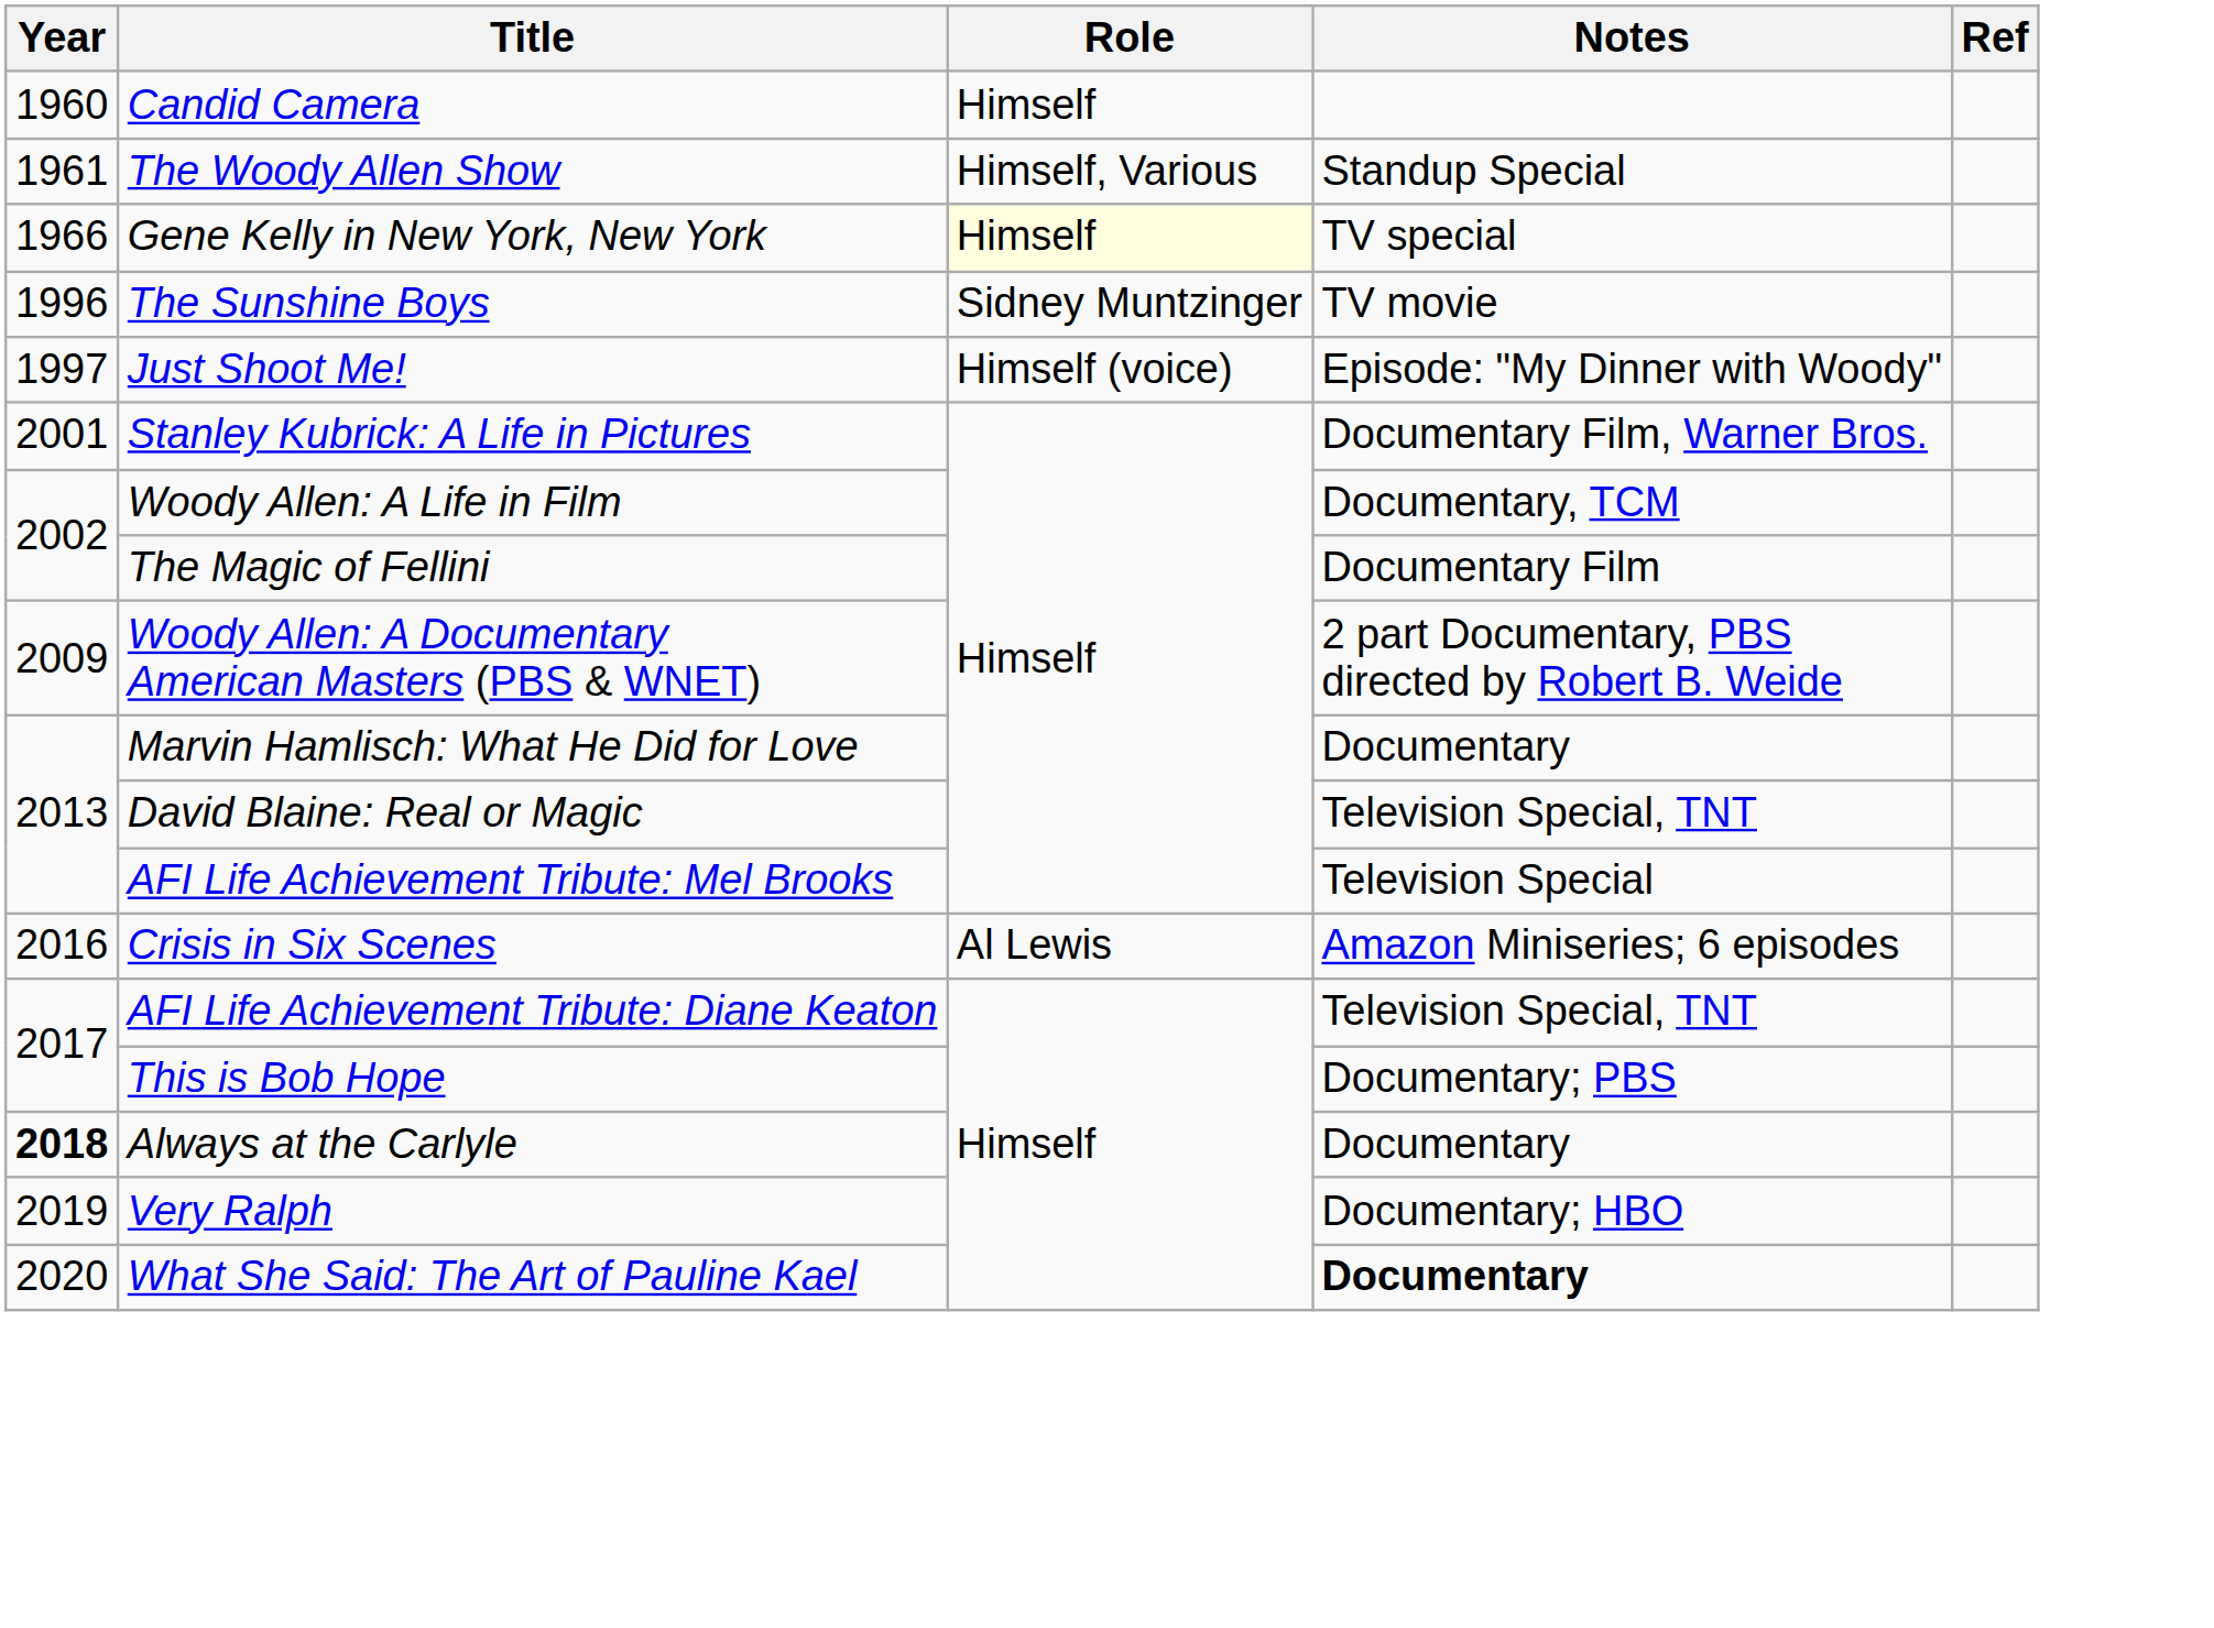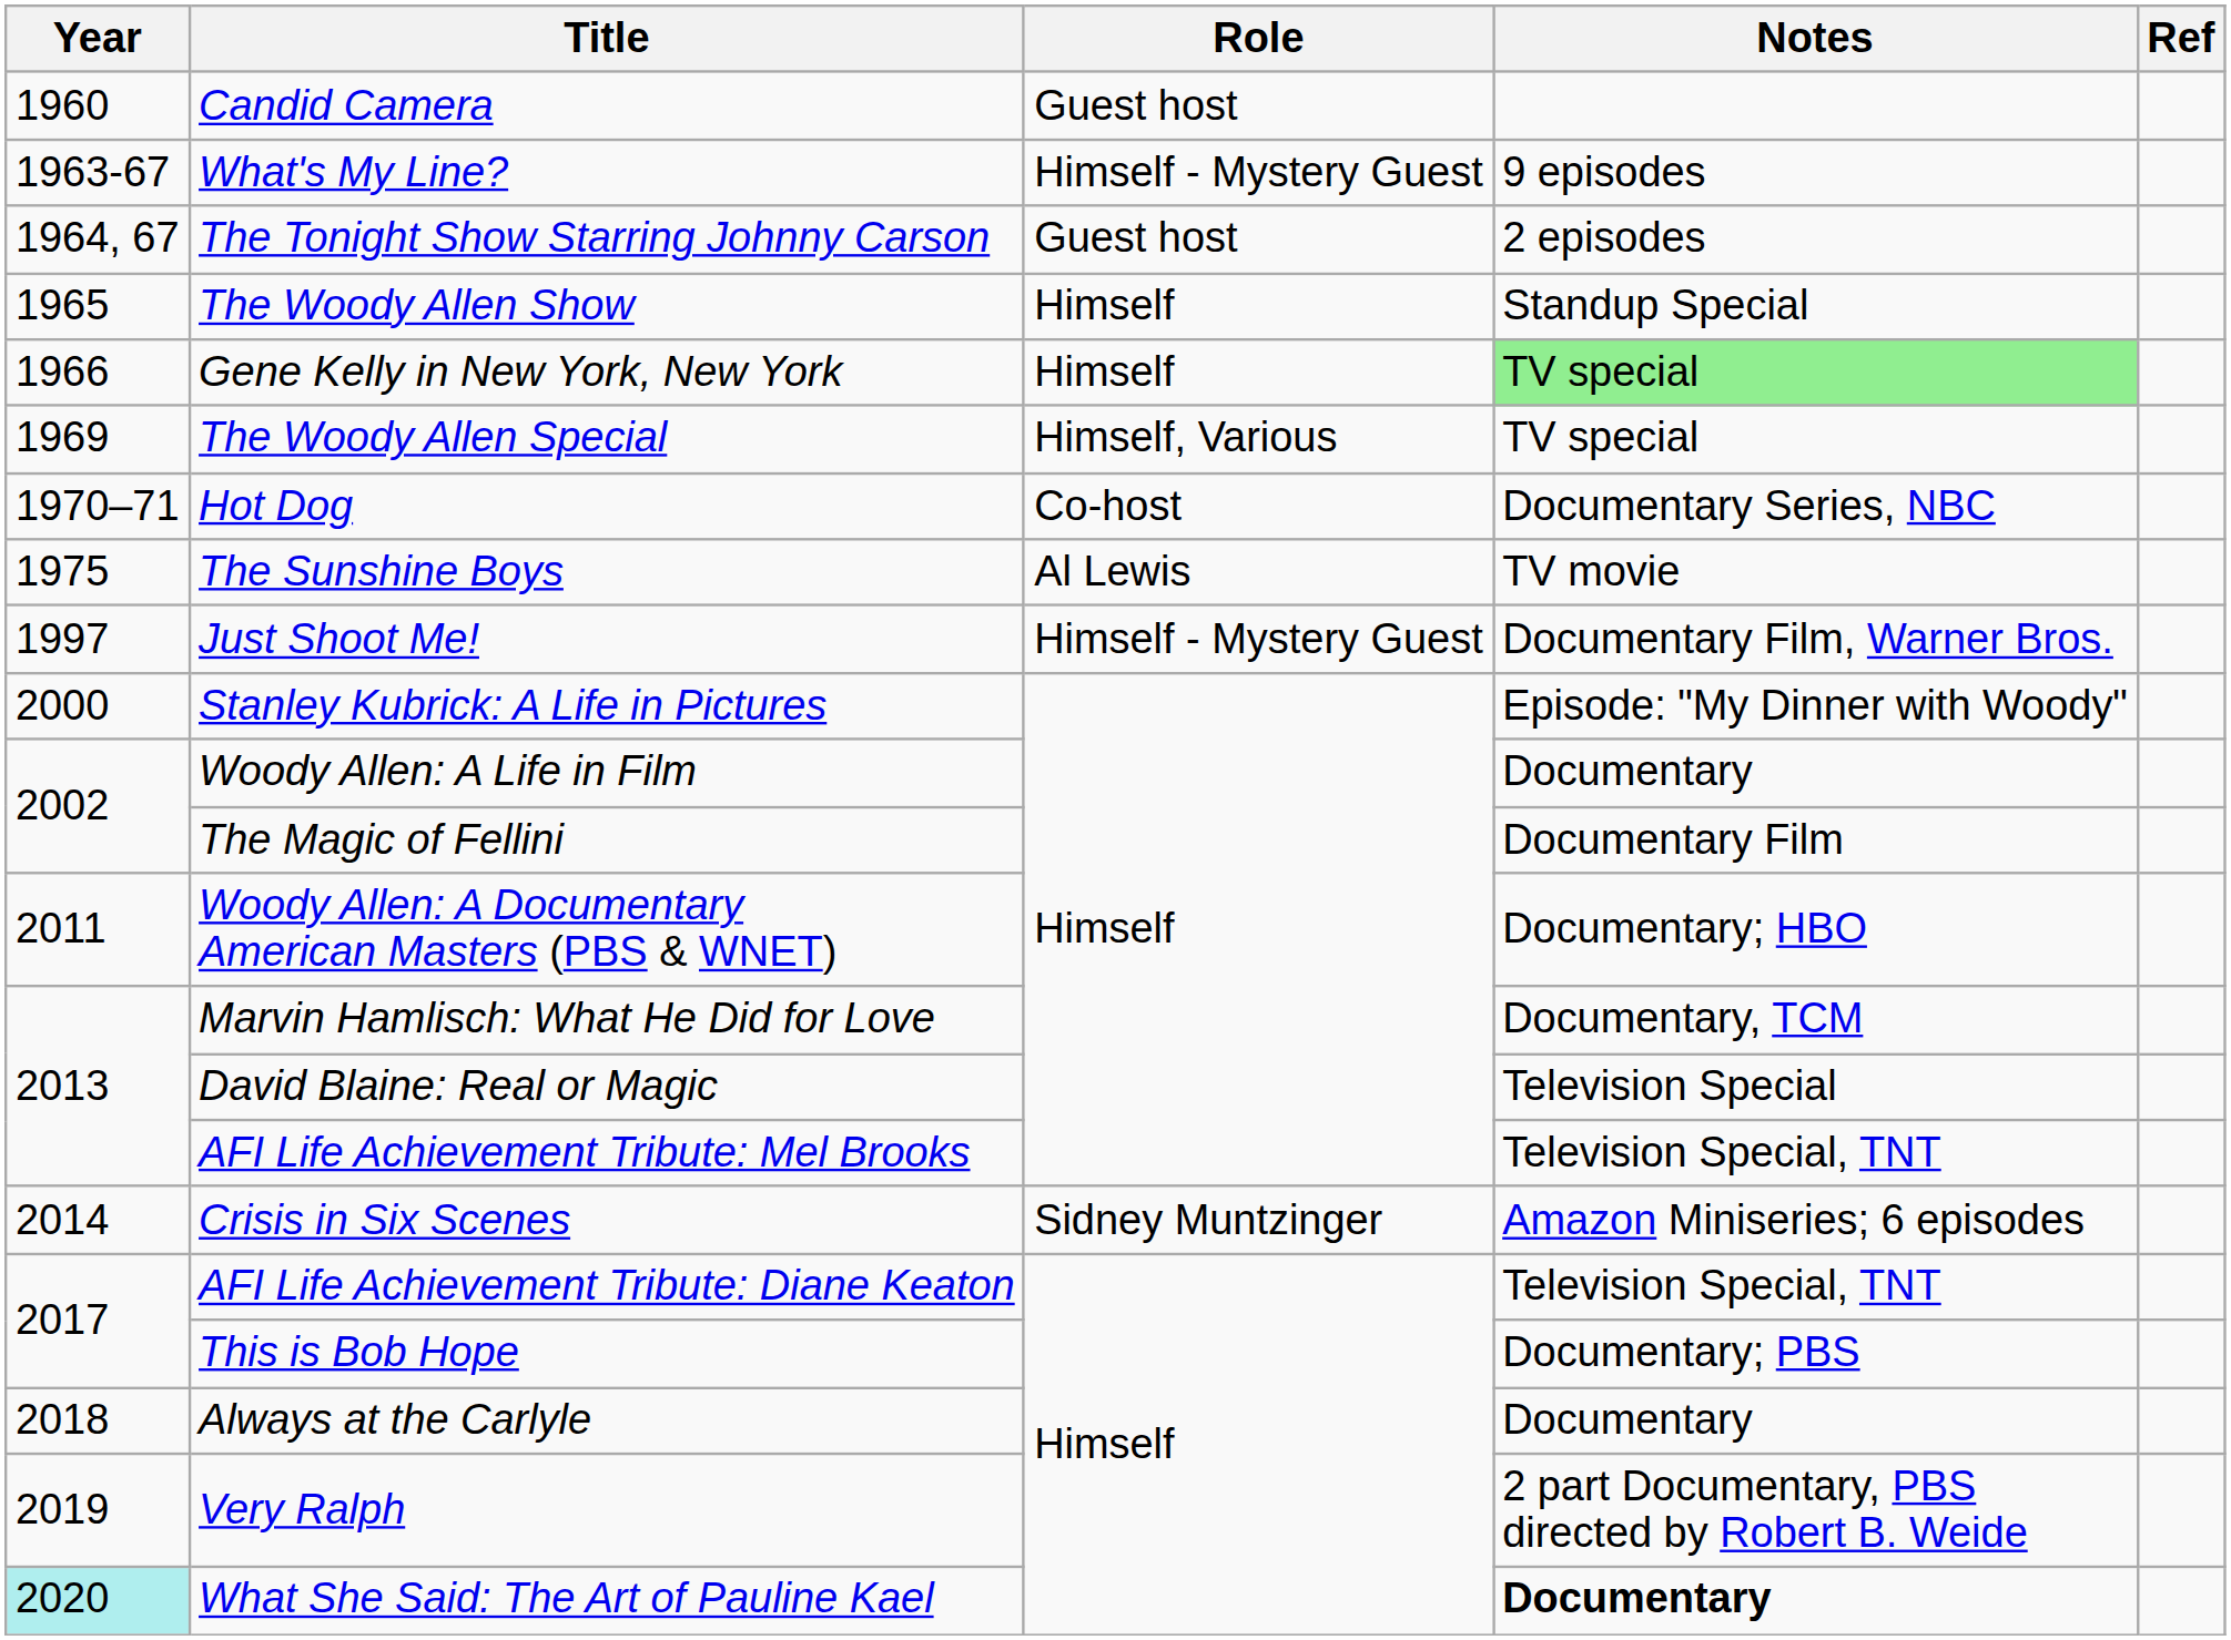Candid Camera | Role: Himself -> Guest host
+ row: 1963-67 | What's My Line? | Himself - Mystery Guest | 9 episodes
+ row: 1964, 67 | The Tonight Show Starring Johnny Carson | Guest host | 2 episodes
The Woody Allen Show | Year: 1961 -> 1965
The Woody Allen Show | Role: Himself, Various -> Himself
Gene Kelly in New York, New York | Role: lightyellow background -> no background
Gene Kelly in New York, New York | Notes: no background -> lightgreen background
+ row: 1969 | The Woody Allen Special | Himself, Various | TV special
+ row: 1970–71 | Hot Dog | Co-host | Documentary Series, NBC
The Sunshine Boys | Year: 1996 -> 1975
The Sunshine Boys | Role: Sidney Muntzinger -> Al Lewis
Just Shoot Me! | Role: Himself (voice) -> Himself - Mystery Guest
Just Shoot Me! | Notes: Episode: "My Dinner with Woody" -> Documentary Film, Warner Bros.
Stanley Kubrick: A Life in Pictures | Year: 2001 -> 2000
Stanley Kubrick: A Life in Pictures | Notes: Documentary Film, Warner Bros. -> Episode: "My Dinner with Woody"
Woody Allen: A Life in Film | Notes: Documentary, TCM -> Documentary
Woody Allen: A Documentary American Masters (PBS & WNET) | Year: 2009 -> 2011
Woody Allen: A Documentary American Masters (PBS & WNET) | Notes: 2 part Documentary, PBS directed by Robert B. Weide -> Documentary; HBO
Marvin Hamlisch: What He Did for Love | Notes: Documentary -> Documentary, TCM
David Blaine: Real or Magic | Notes: Television Special, TNT -> Television Special
AFI Life Achievement Tribute: Mel Brooks | Notes: Television Special -> Television Special, TNT
Crisis in Six Scenes | Year: 2016 -> 2014
Crisis in Six Scenes | Role: Al Lewis -> Sidney Muntzinger
Always at the Carlyle | Year: bold -> normal
Very Ralph | Notes: Documentary; HBO -> 2 part Documentary, PBS directed by Robert B. Weide
What She Said: The Art of Pauline Kael | Year: no background -> paleturquoise background
